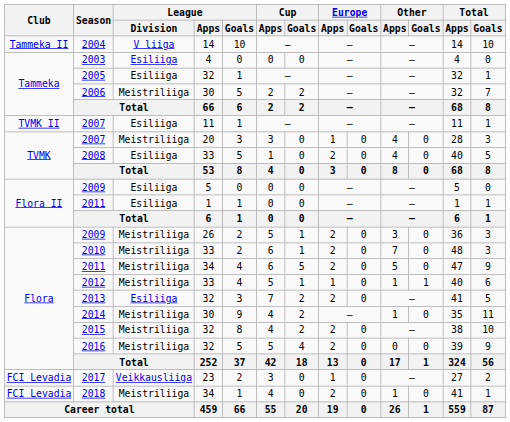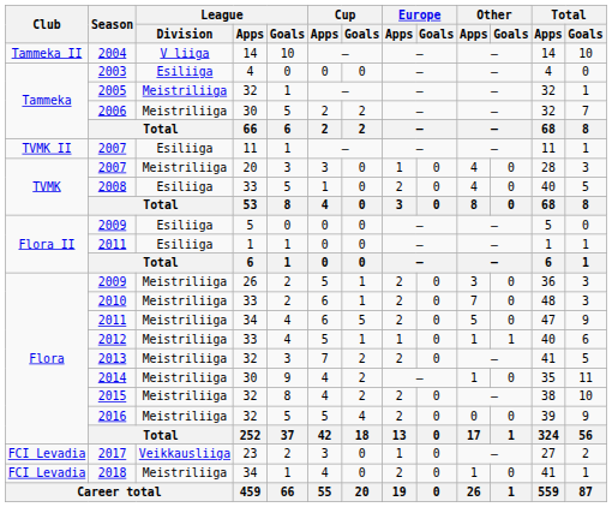2005 | League / Division: Esiliiga -> Meistriliiga
2013 | League / Division: Esiliiga -> Meistriliiga
